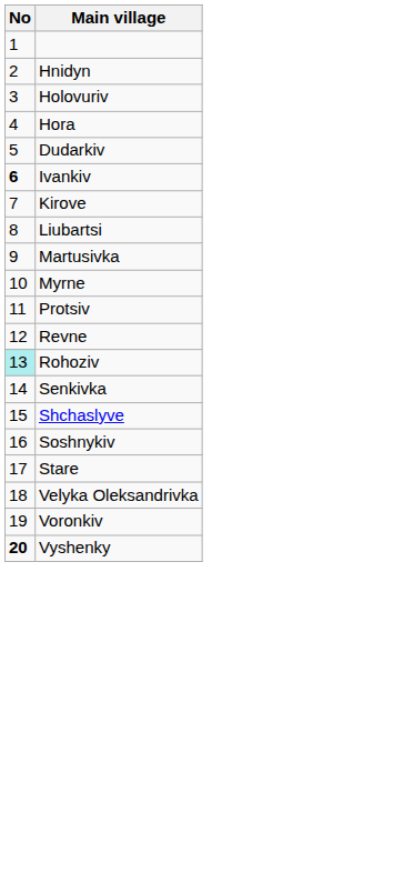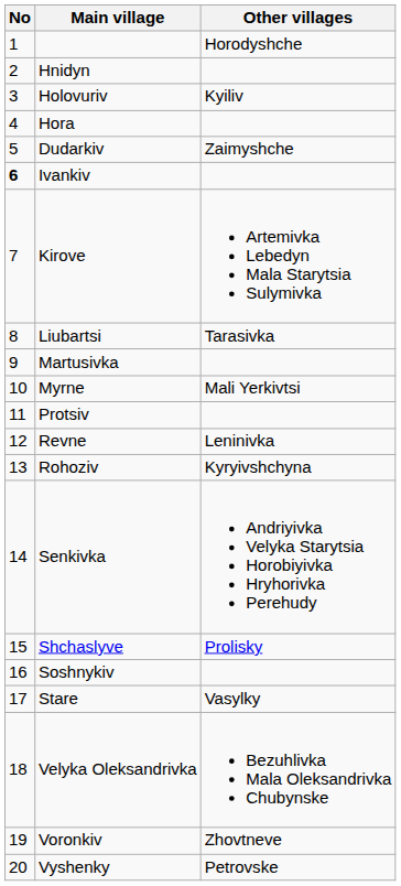+ column: Other villages | Horodyshche | Kyiliv | Zaimyshche | Artemivka Lebedyn Mala Starytsia Sulymivka | Tarasivka | Mali Yerkivtsi | Leninivka | Kyryivshchyna | Andriyivka Velyka Starytsia Horobiyivka Hryhorivka Perehudy | Prolisky | Vasylky | Bezuhlivka Mala Oleksandrivka Chubynske | Zhovtneve | Petrovske
Rohoziv | No: paleturquoise background -> no background
Vyshenky | No: bold -> normal
